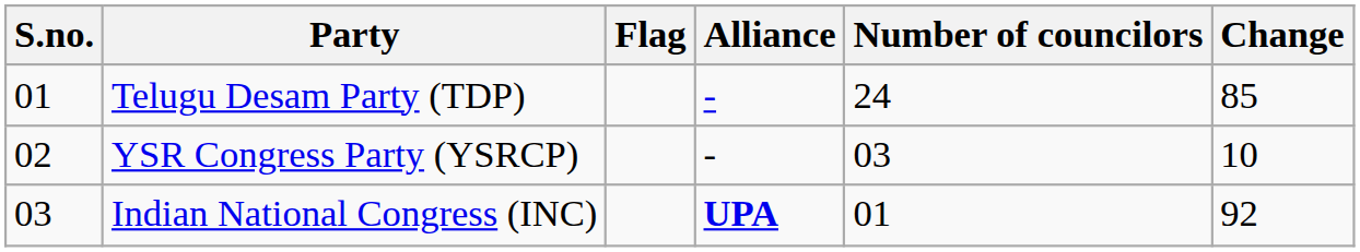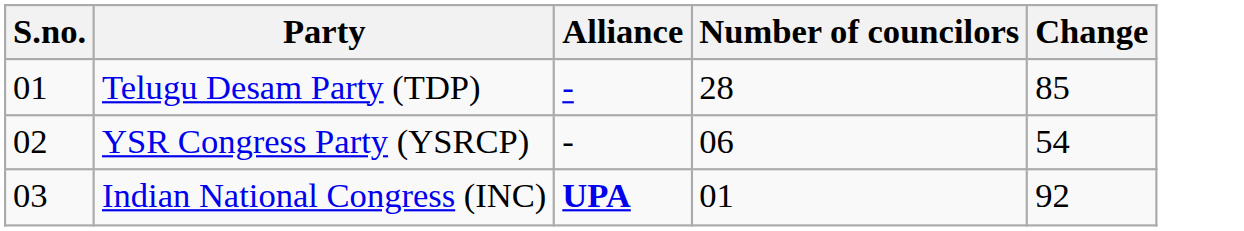- column: Flag
Telugu Desam Party (TDP) | Number of councilors: 24 -> 28
YSR Congress Party (YSRCP) | Number of councilors: 03 -> 06
YSR Congress Party (YSRCP) | Change: 10 -> 54
